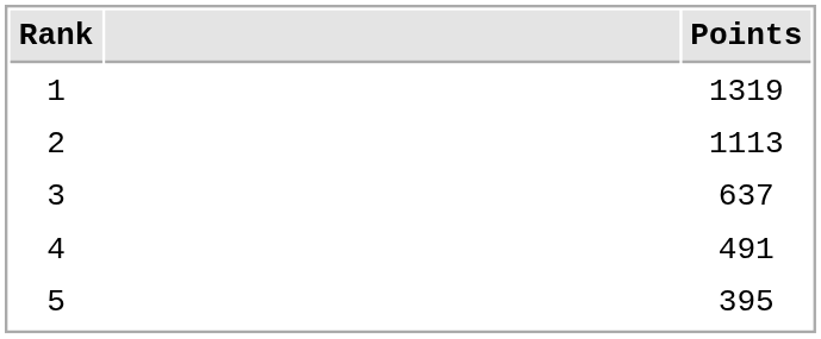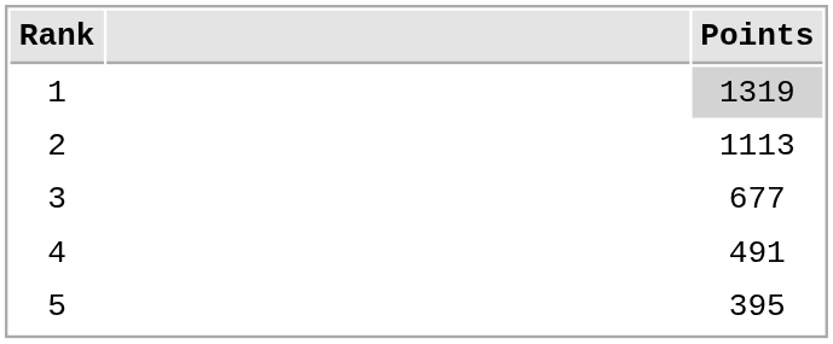1 | Points: no background -> lightgrey background
3 | Points: 637 -> 677
